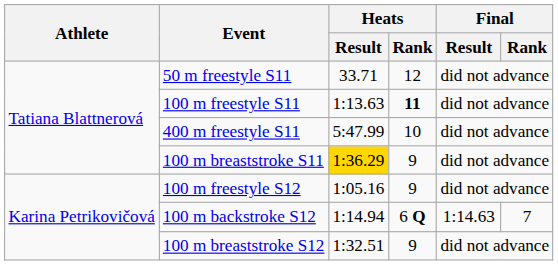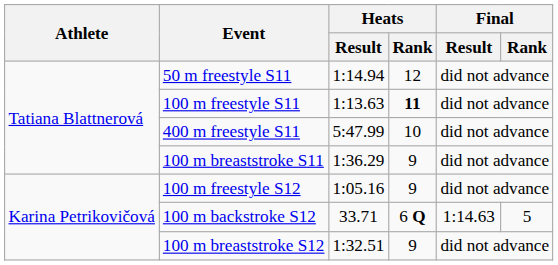50 m freestyle S11 | Heats / Result: 33.71 -> 1:14.94
100 m breaststroke S11 | Heats / Result: gold background -> no background
100 m backstroke S12 | Heats / Result: 1:14.94 -> 33.71
100 m backstroke S12 | Final / Rank: 7 -> 5
